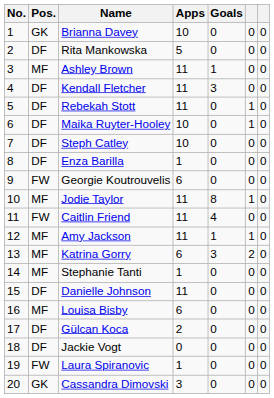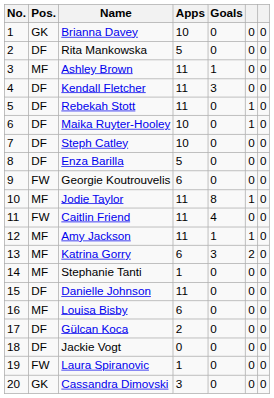Enza Barilla | Apps: 1 -> 5
